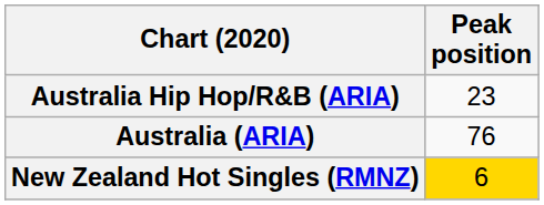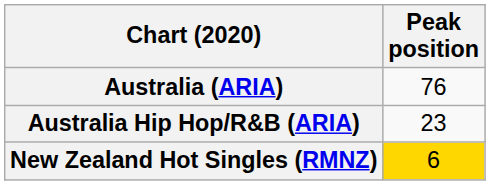rows swapped: Australia (ARIA) <-> Australia Hip Hop/R&B (ARIA)
